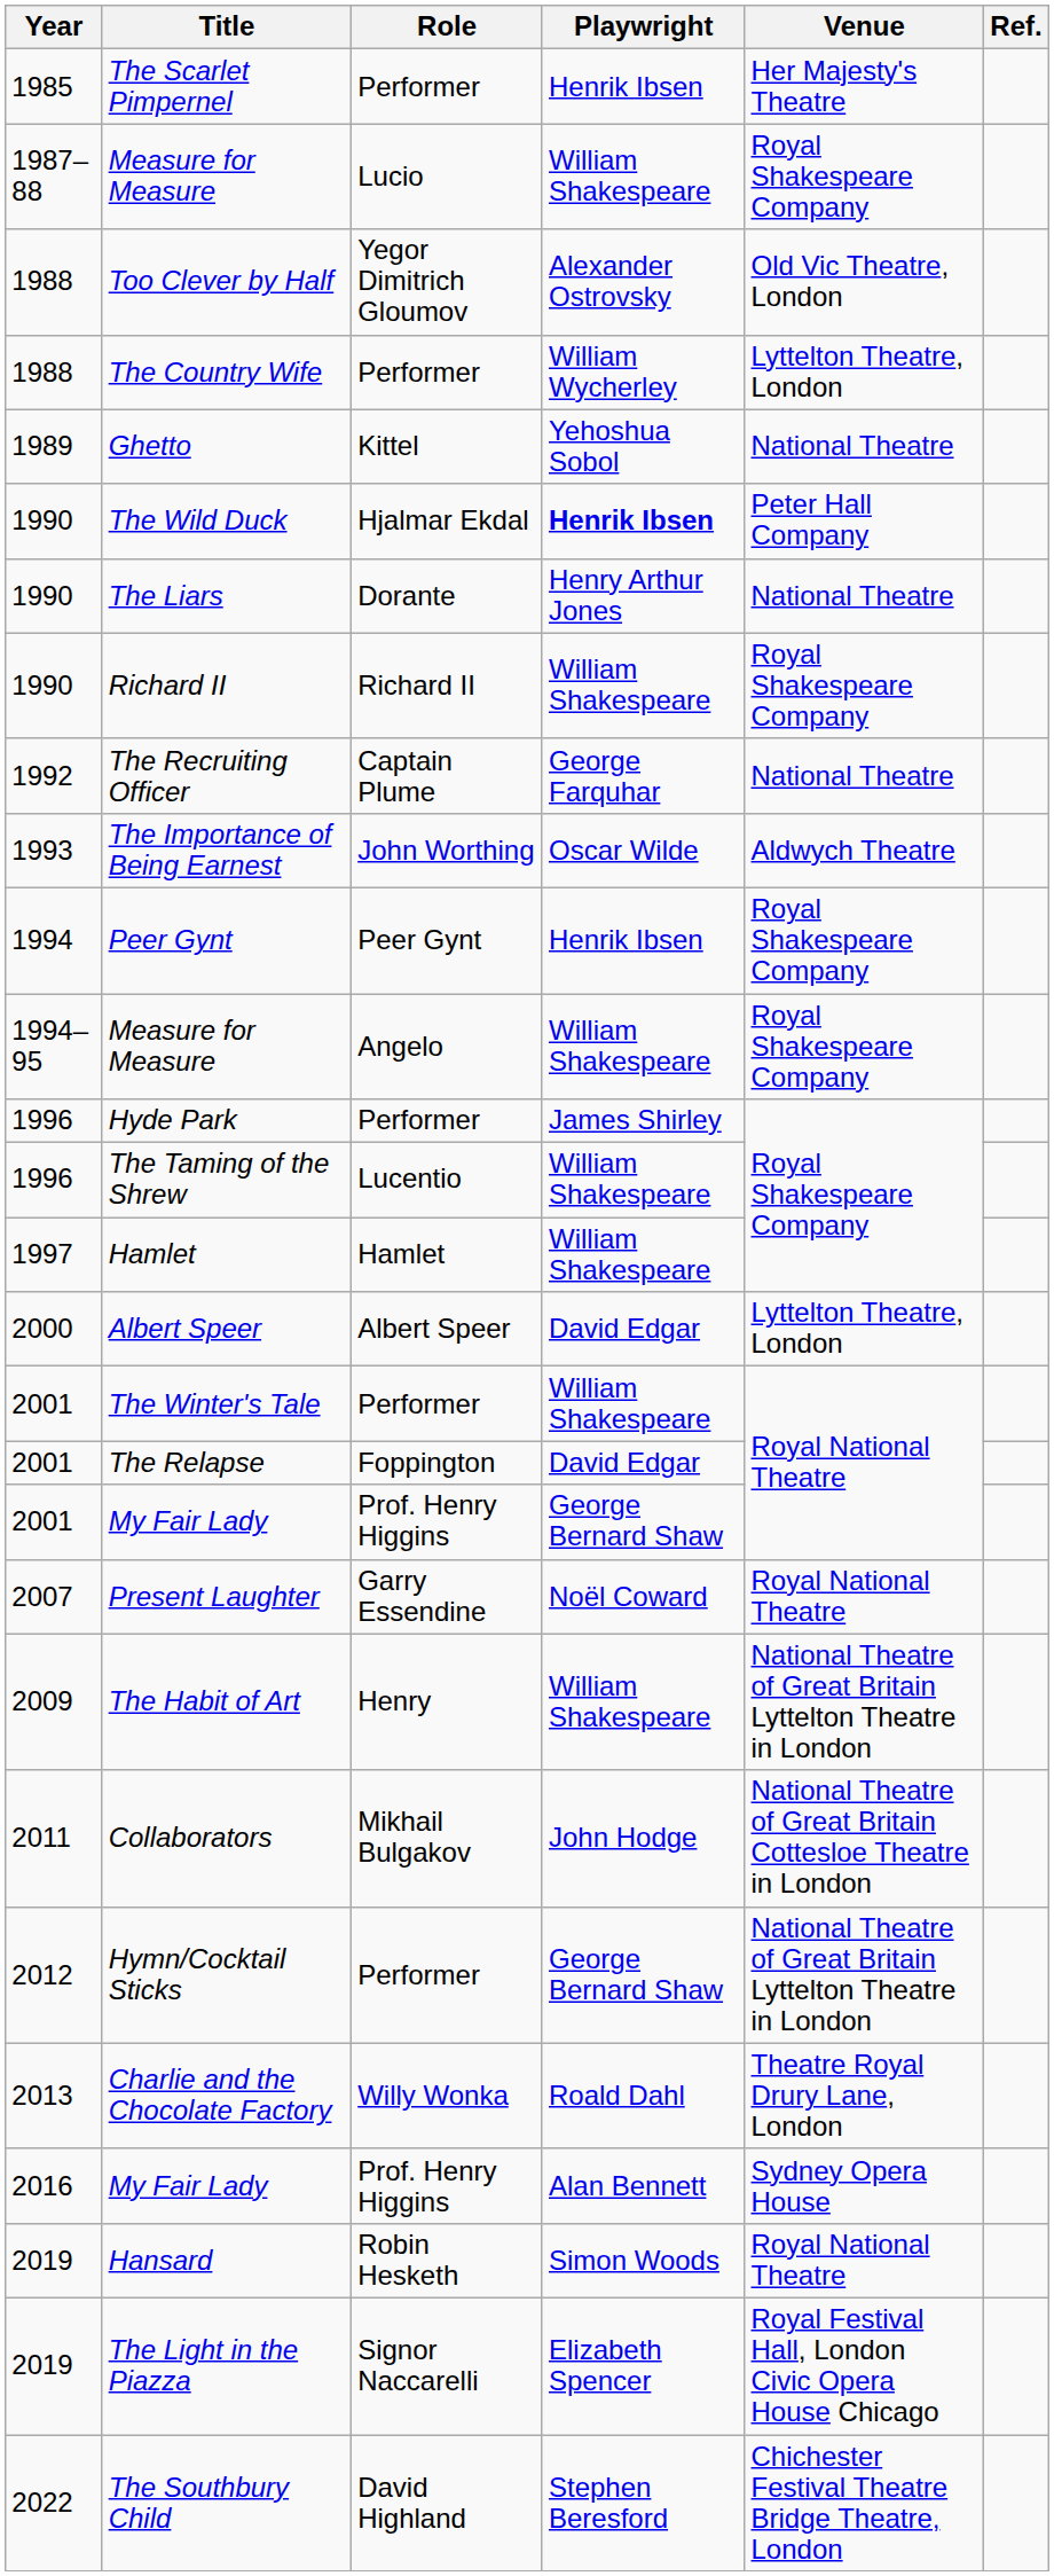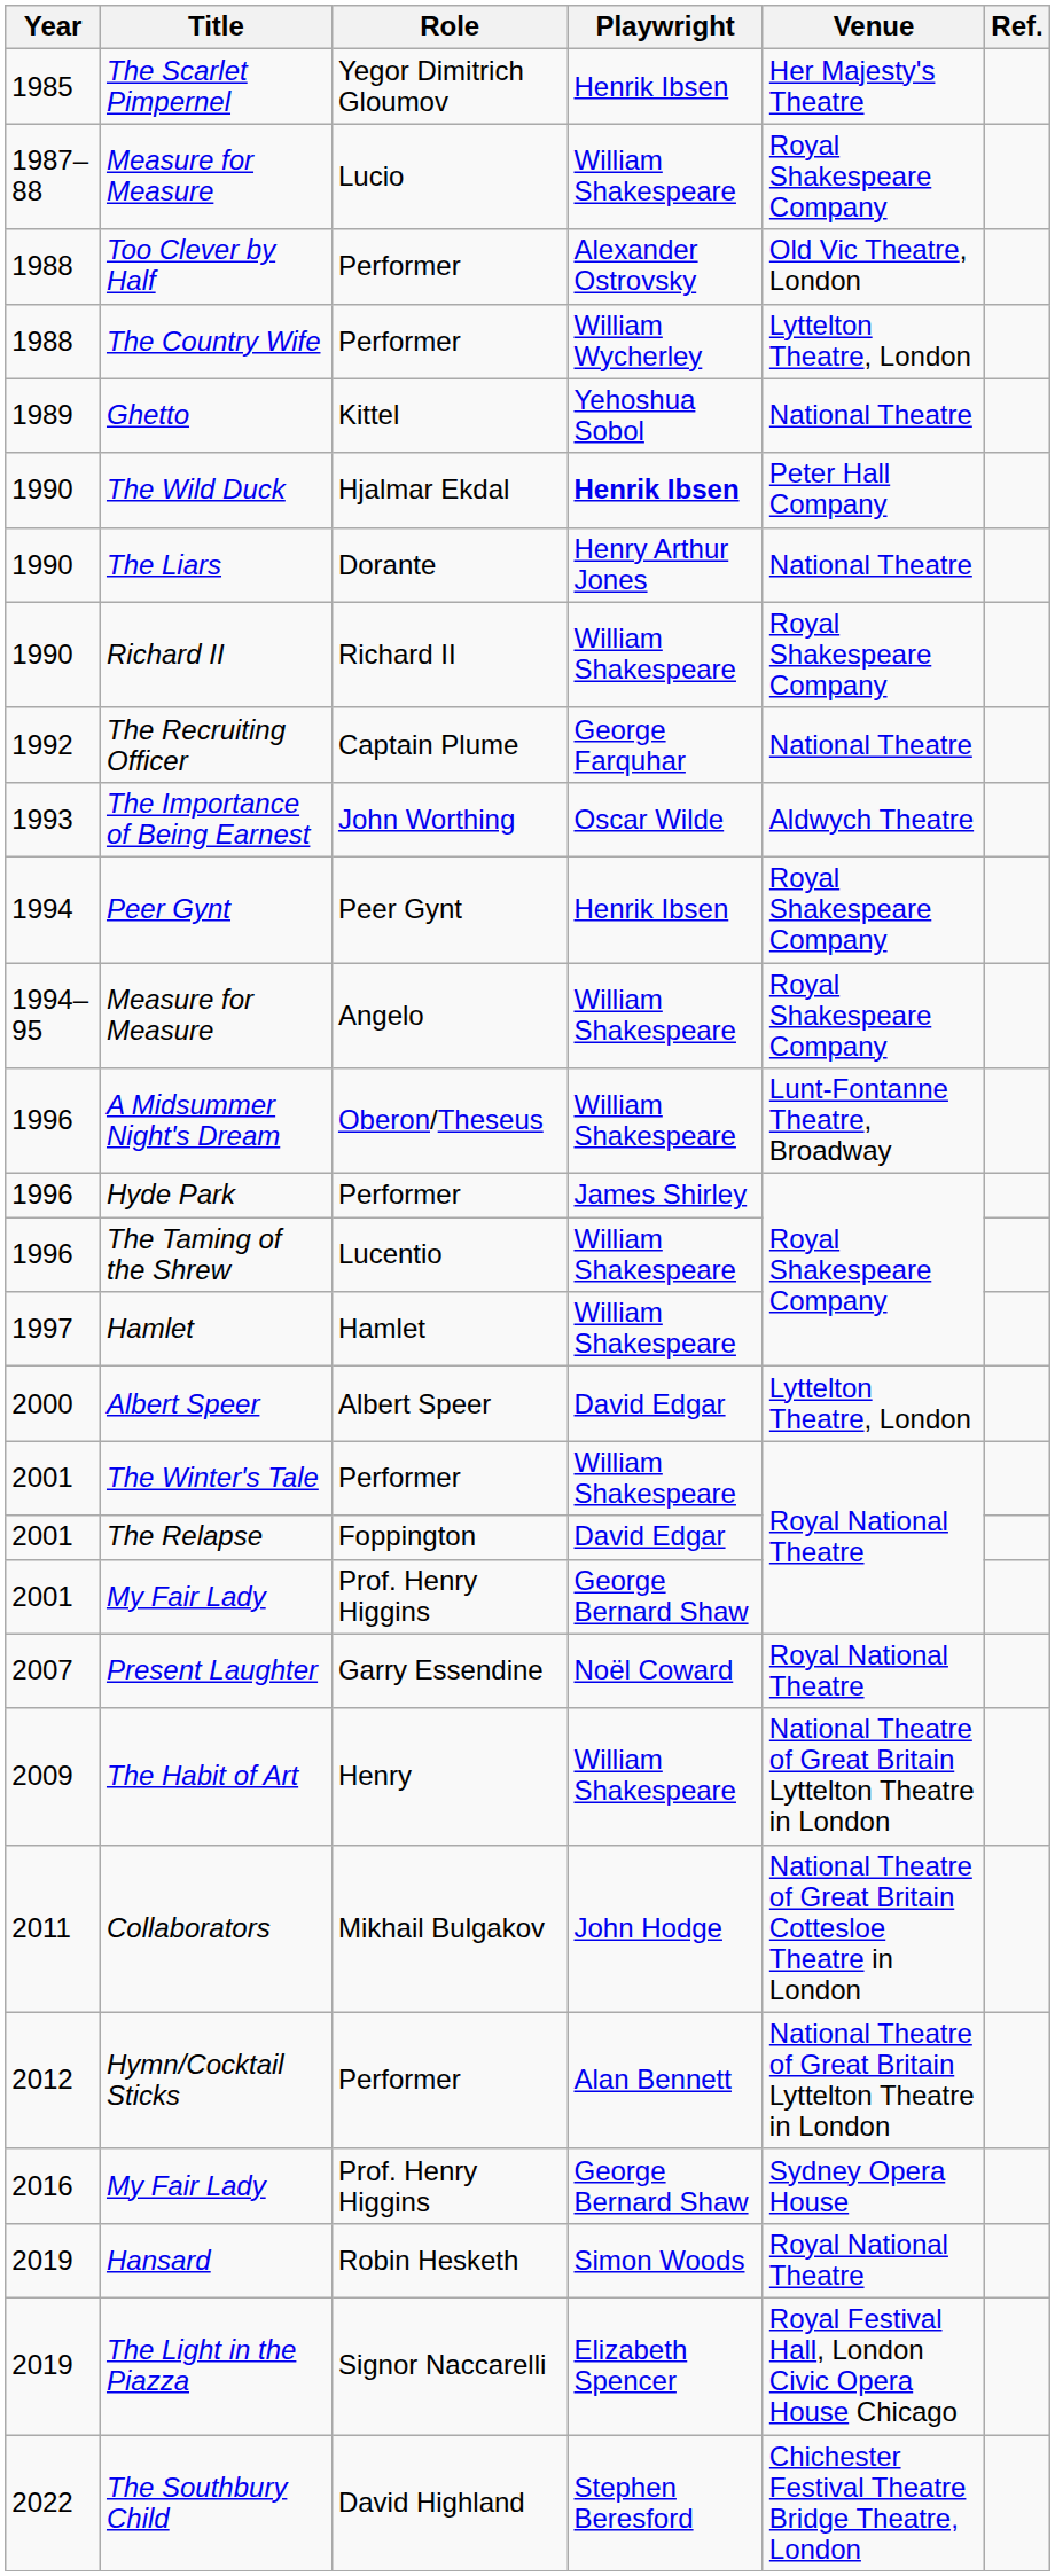The Scarlet Pimpernel | Role: Performer -> Yegor Dimitrich Gloumov
Too Clever by Half | Role: Yegor Dimitrich Gloumov -> Performer
+ row: 1996 | A Midsummer Night's Dream | Oberon/Theseus | William Shakespeare | Lunt-Fontanne Theatre, Broadway
Hymn/Cocktail Sticks | Playwright: George Bernard Shaw -> Alan Bennett
- row: 2013 | Charlie and the Chocolate Factory | Willy Wonka | Roald Dahl | Theatre Royal Drury Lane, London
2016 / My Fair Lady | Playwright: Alan Bennett -> George Bernard Shaw
